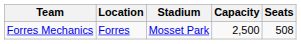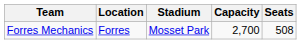Forres Mechanics | Capacity: 2,500 -> 2,700
